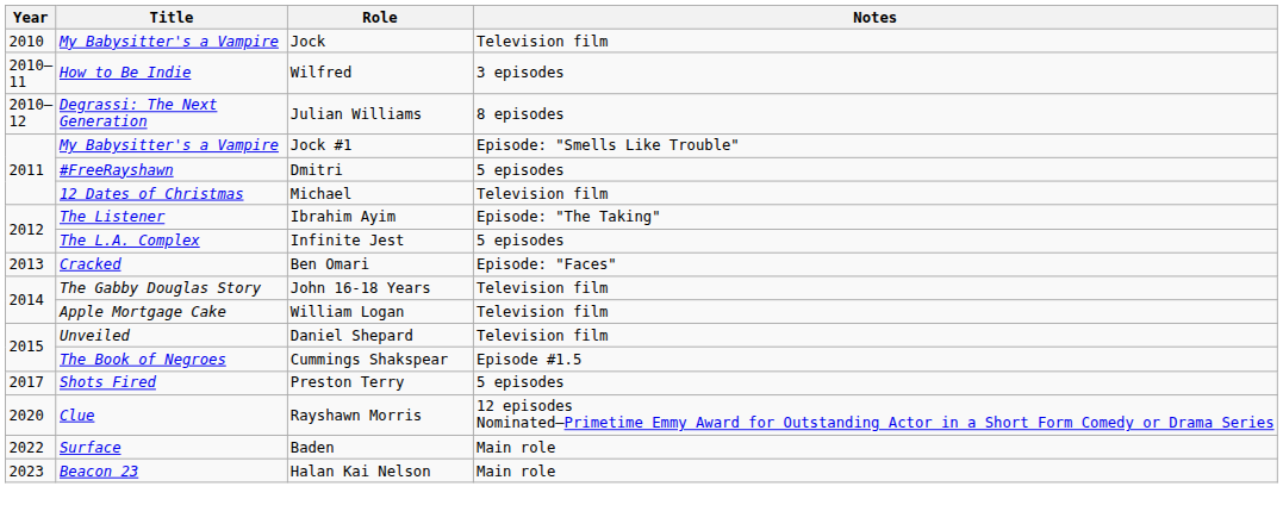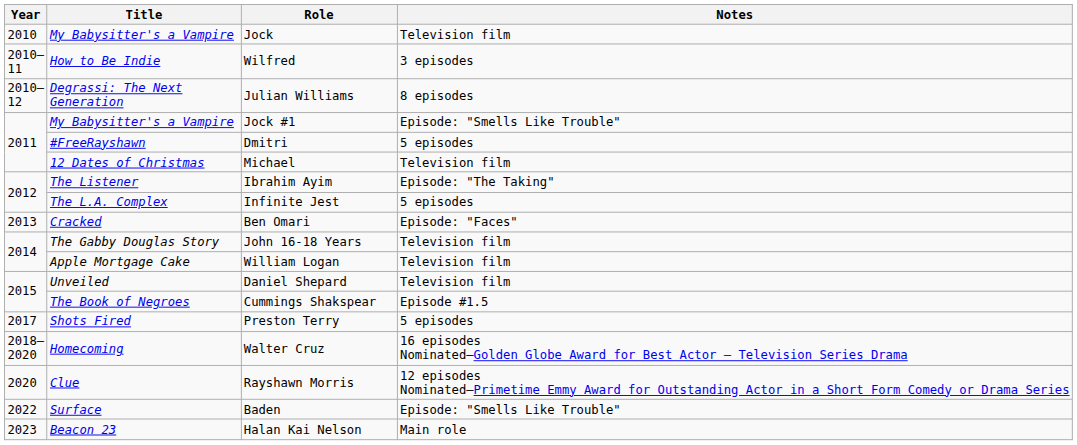+ row: 2018–2020 | Homecoming | Walter Cruz | 16 episodes Nominated—Golden Globe Award for Best Actor – Television Series Drama
Baden | Notes: Main role -> Episode: "Smells Like Trouble"
